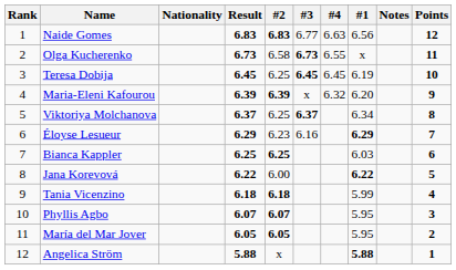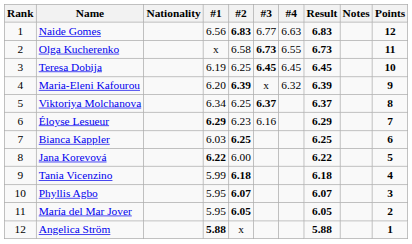columns swapped: #1 <-> Result
